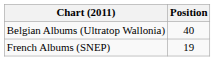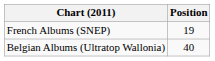rows swapped: Belgian Albums (Ultratop Wallonia) <-> French Albums (SNEP)
